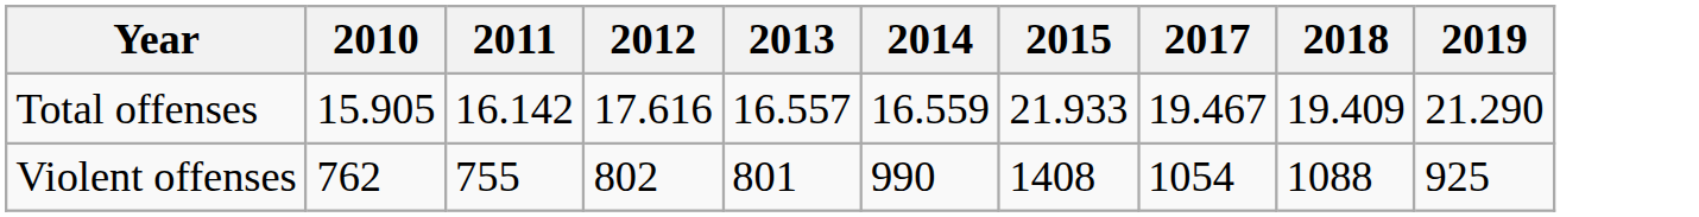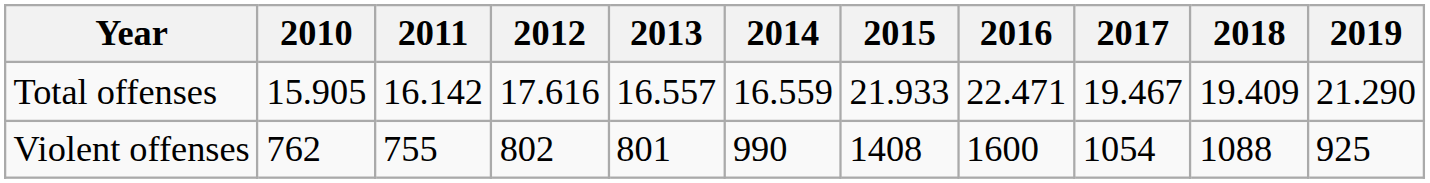+ column: 2016 | 22.471 | 1600
